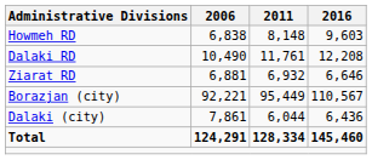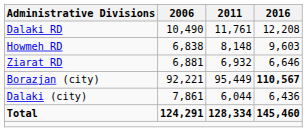rows swapped: Dalaki RD <-> Howmeh RD
Borazjan (city) | 2016: normal -> bold
